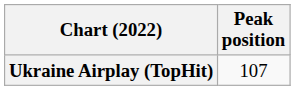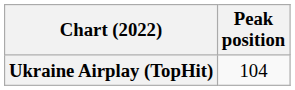Ukraine Airplay (TopHit) | Peak position: 107 -> 104
